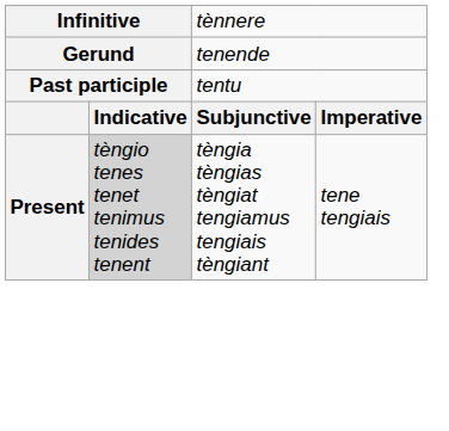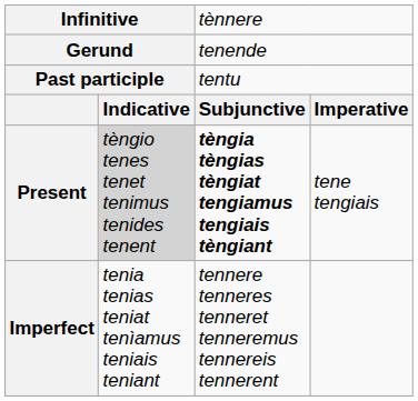Present | column 3: normal -> bold
+ row: Imperfect | tenia tenias teniat tenìamus teniais teniant | tennere tenneres tenneret tenneremus tennereis tennerent
